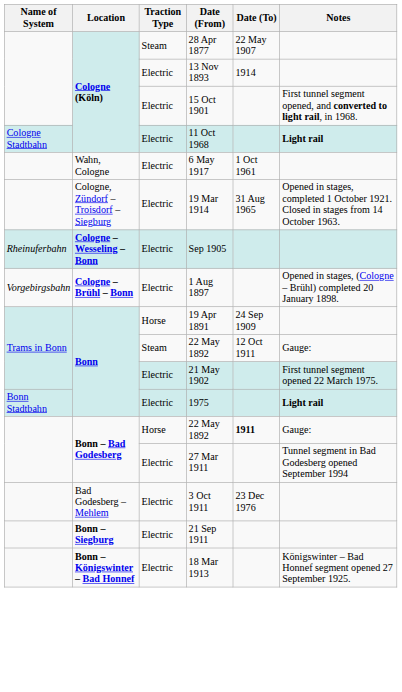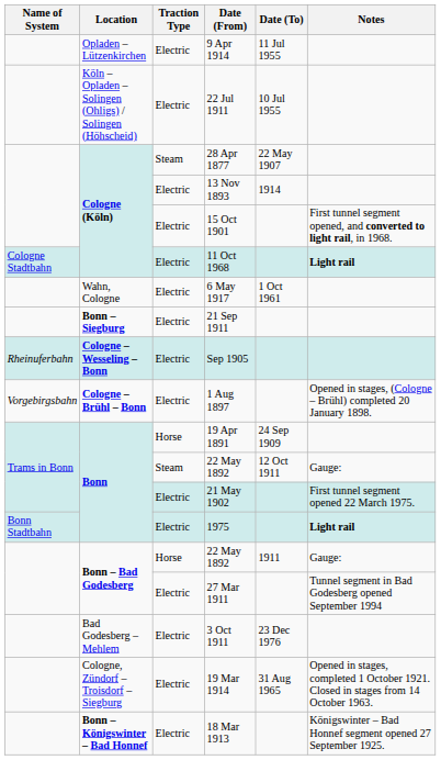+ row: Opladen – Lützenkirchen | Electric | 9 Apr 1914 | 11 Jul 1955
+ row: Köln – Opladen – Solingen (Ohligs) / Solingen (Höhscheid) | Electric | 22 Jul 1911 | 10 Jul 1955
rows swapped: 19 Mar 1914 <-> 21 Sep 1911
Bonn – Bad Godesberg / 22 May 1892 | Date (To): bold -> normal
